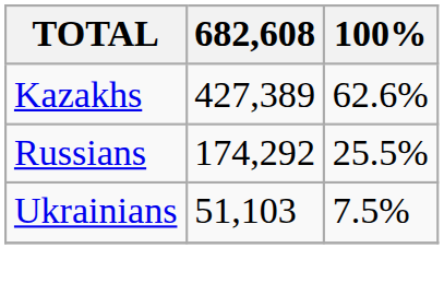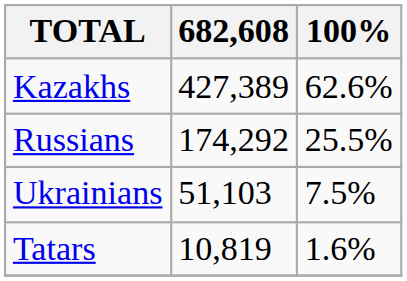+ row: Tatars | 10,819 | 1.6%
